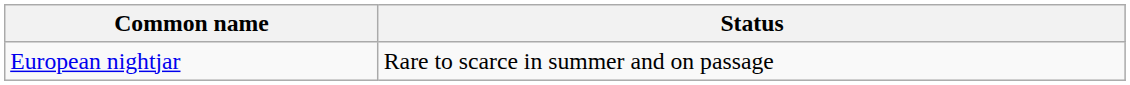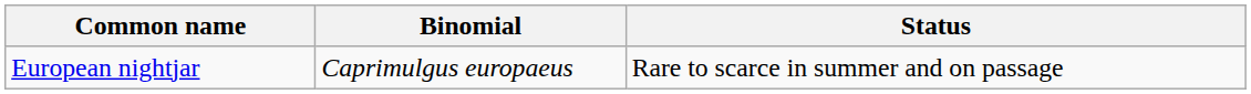+ column: Binomial | Caprimulgus europaeus
